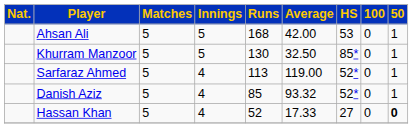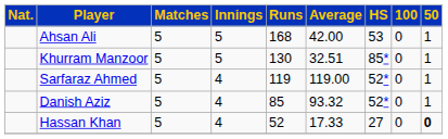Khurram Manzoor | Average: 32.50 -> 32.51
Sarfaraz Ahmed | Runs: 113 -> 119
